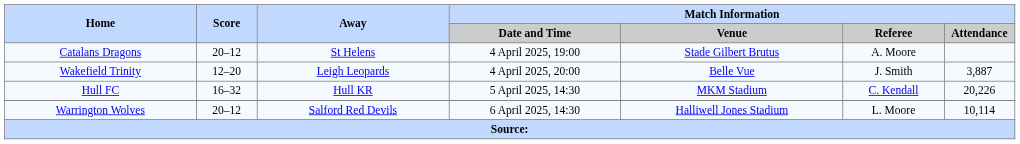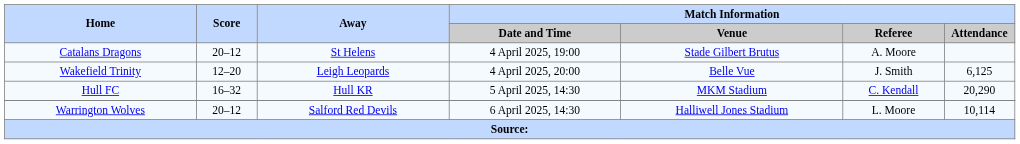Wakefield Trinity | Match Information / Attendance: 3,887 -> 6,125
Hull FC | Match Information / Attendance: 20,226 -> 20,290
